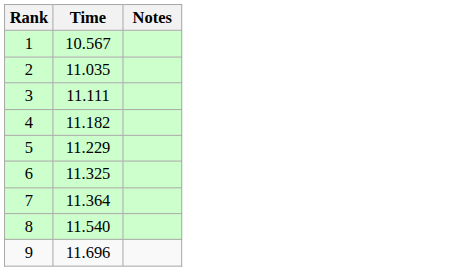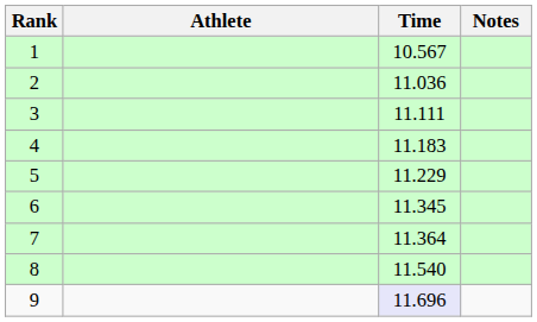+ column: Athlete
2 | Time: 11.035 -> 11.036
4 | Time: 11.182 -> 11.183
6 | Time: 11.325 -> 11.345
9 | Time: no background -> lavender background
